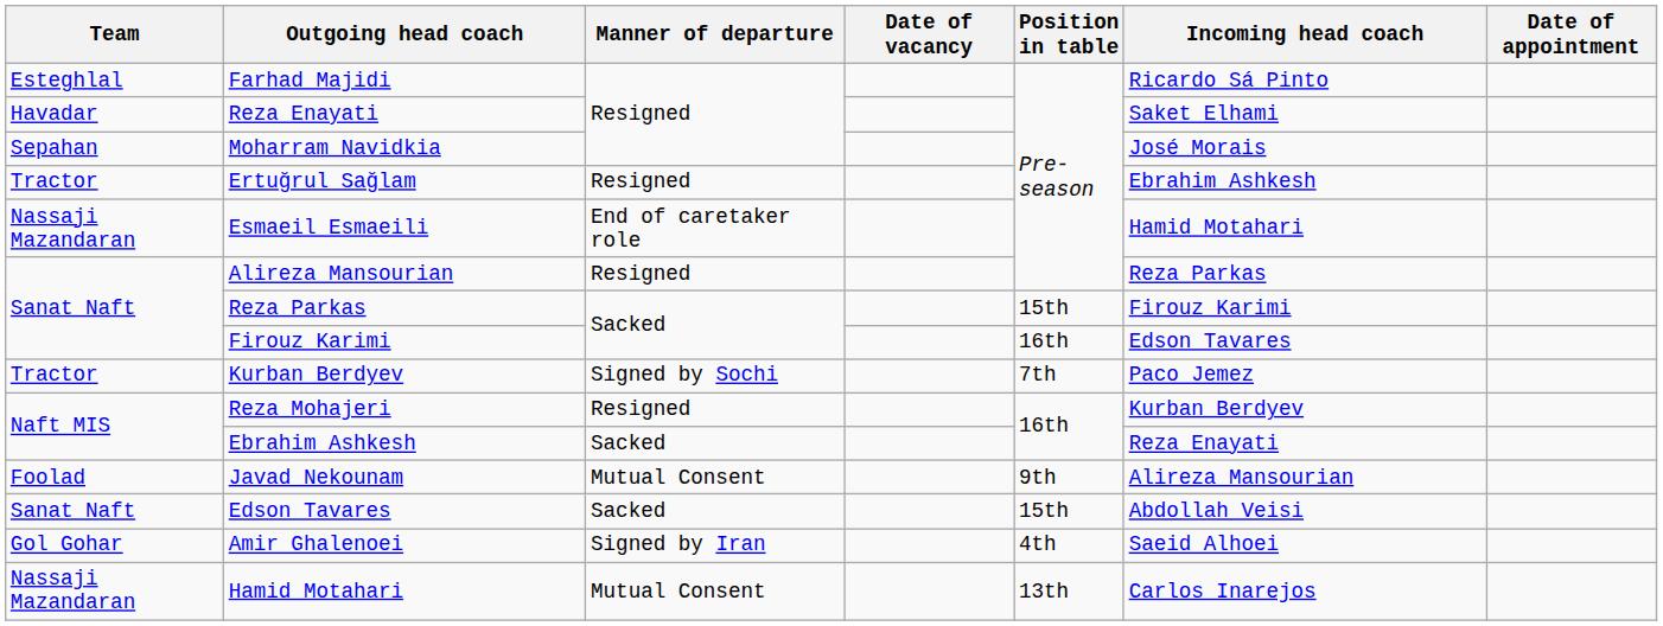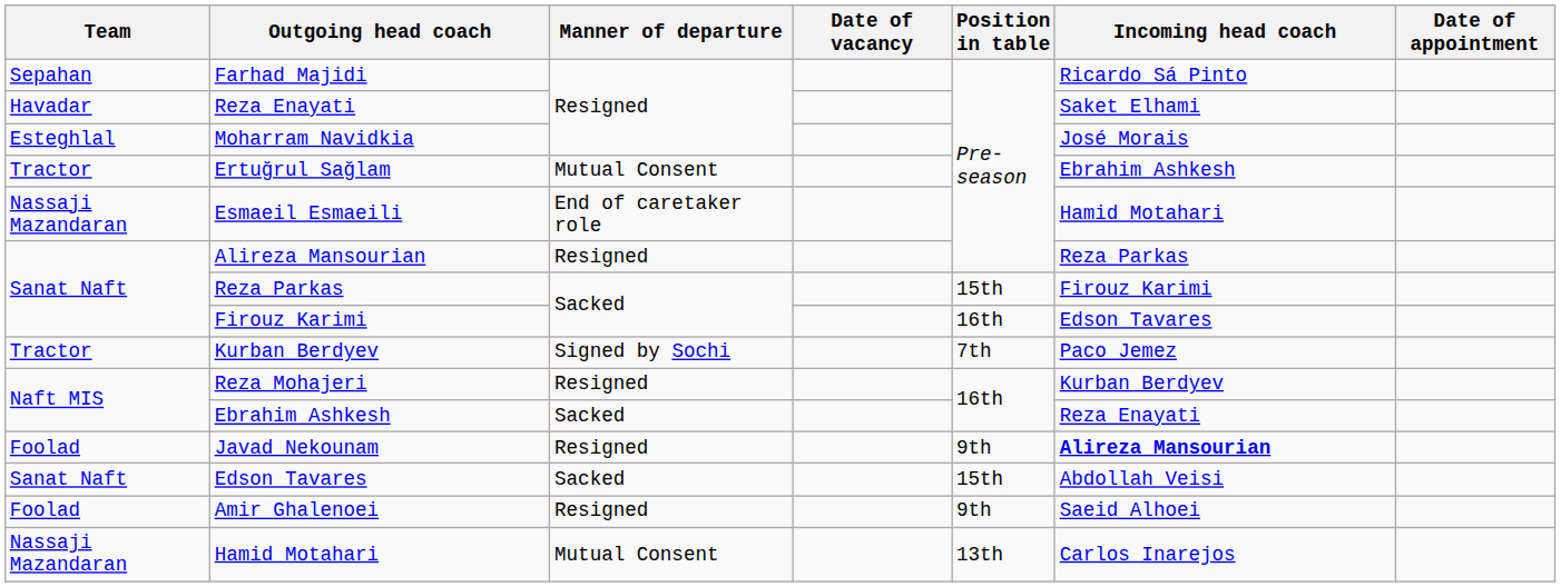Farhad Majidi | Team: Esteghlal -> Sepahan
Moharram Navidkia | Team: Sepahan -> Esteghlal
Ertuğrul Sağlam | Manner of departure: Resigned -> Mutual Consent
Javad Nekounam | Manner of departure: Mutual Consent -> Resigned
Javad Nekounam | Incoming head coach: normal -> bold
Amir Ghalenoei | Team: Gol Gohar -> Foolad
Amir Ghalenoei | Manner of departure: Signed by Iran -> Resigned
Amir Ghalenoei | Position in table: 4th -> 9th
